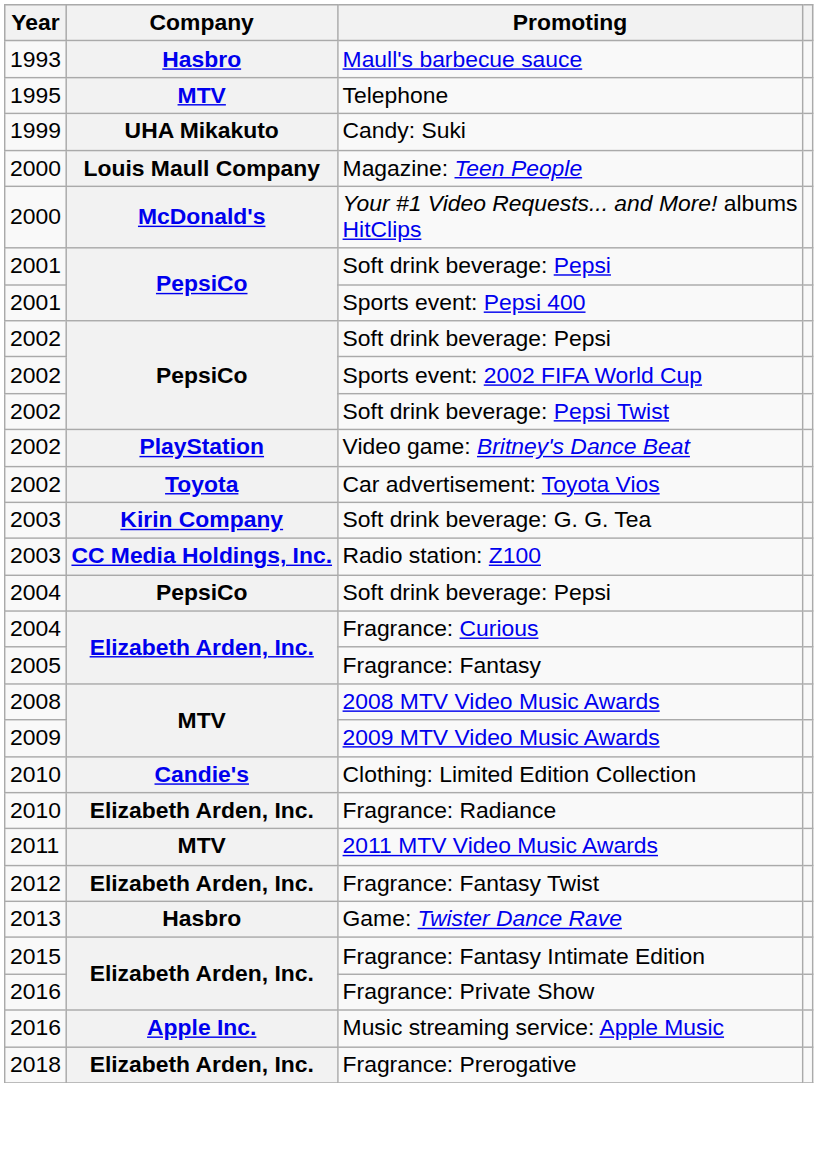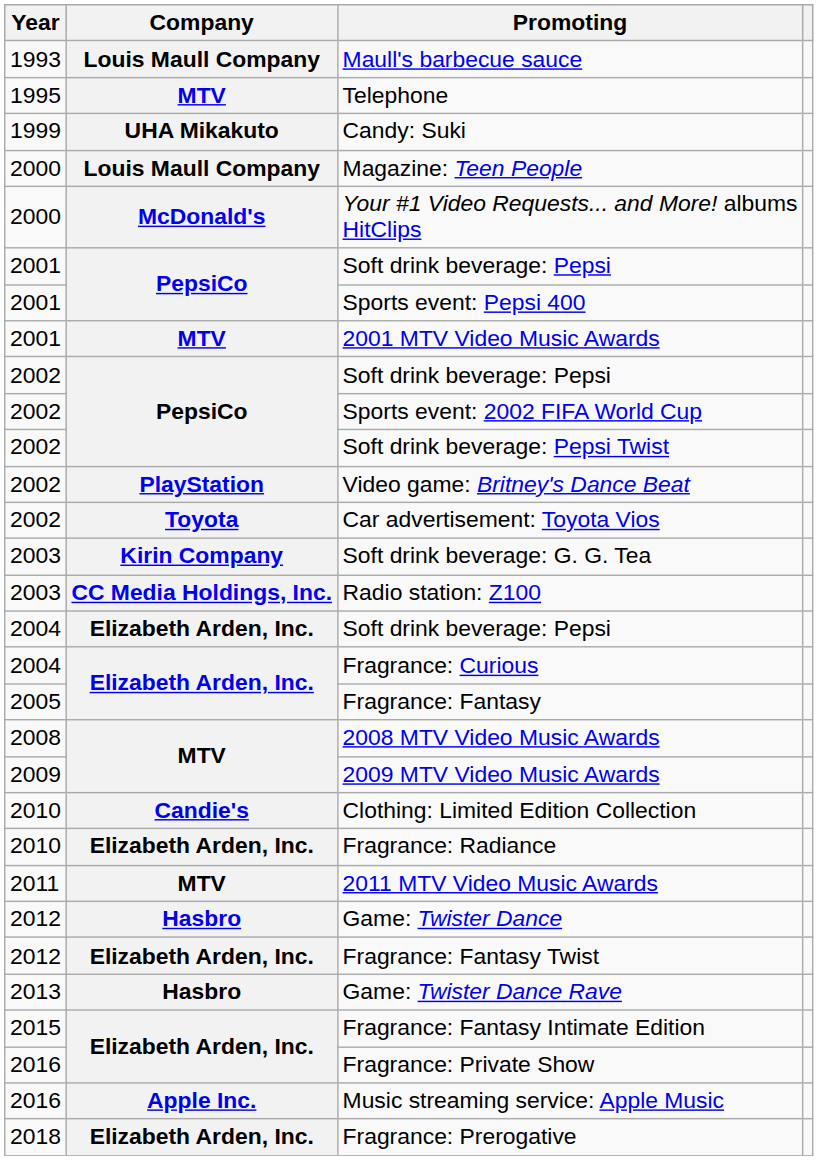Maull's barbecue sauce | Company: Hasbro -> Louis Maull Company
+ row: 2001 | MTV | 2001 MTV Video Music Awards
2004 / Soft drink beverage: Pepsi | Company: PepsiCo -> Elizabeth Arden, Inc.
+ row: 2012 | Hasbro | Game: Twister Dance
